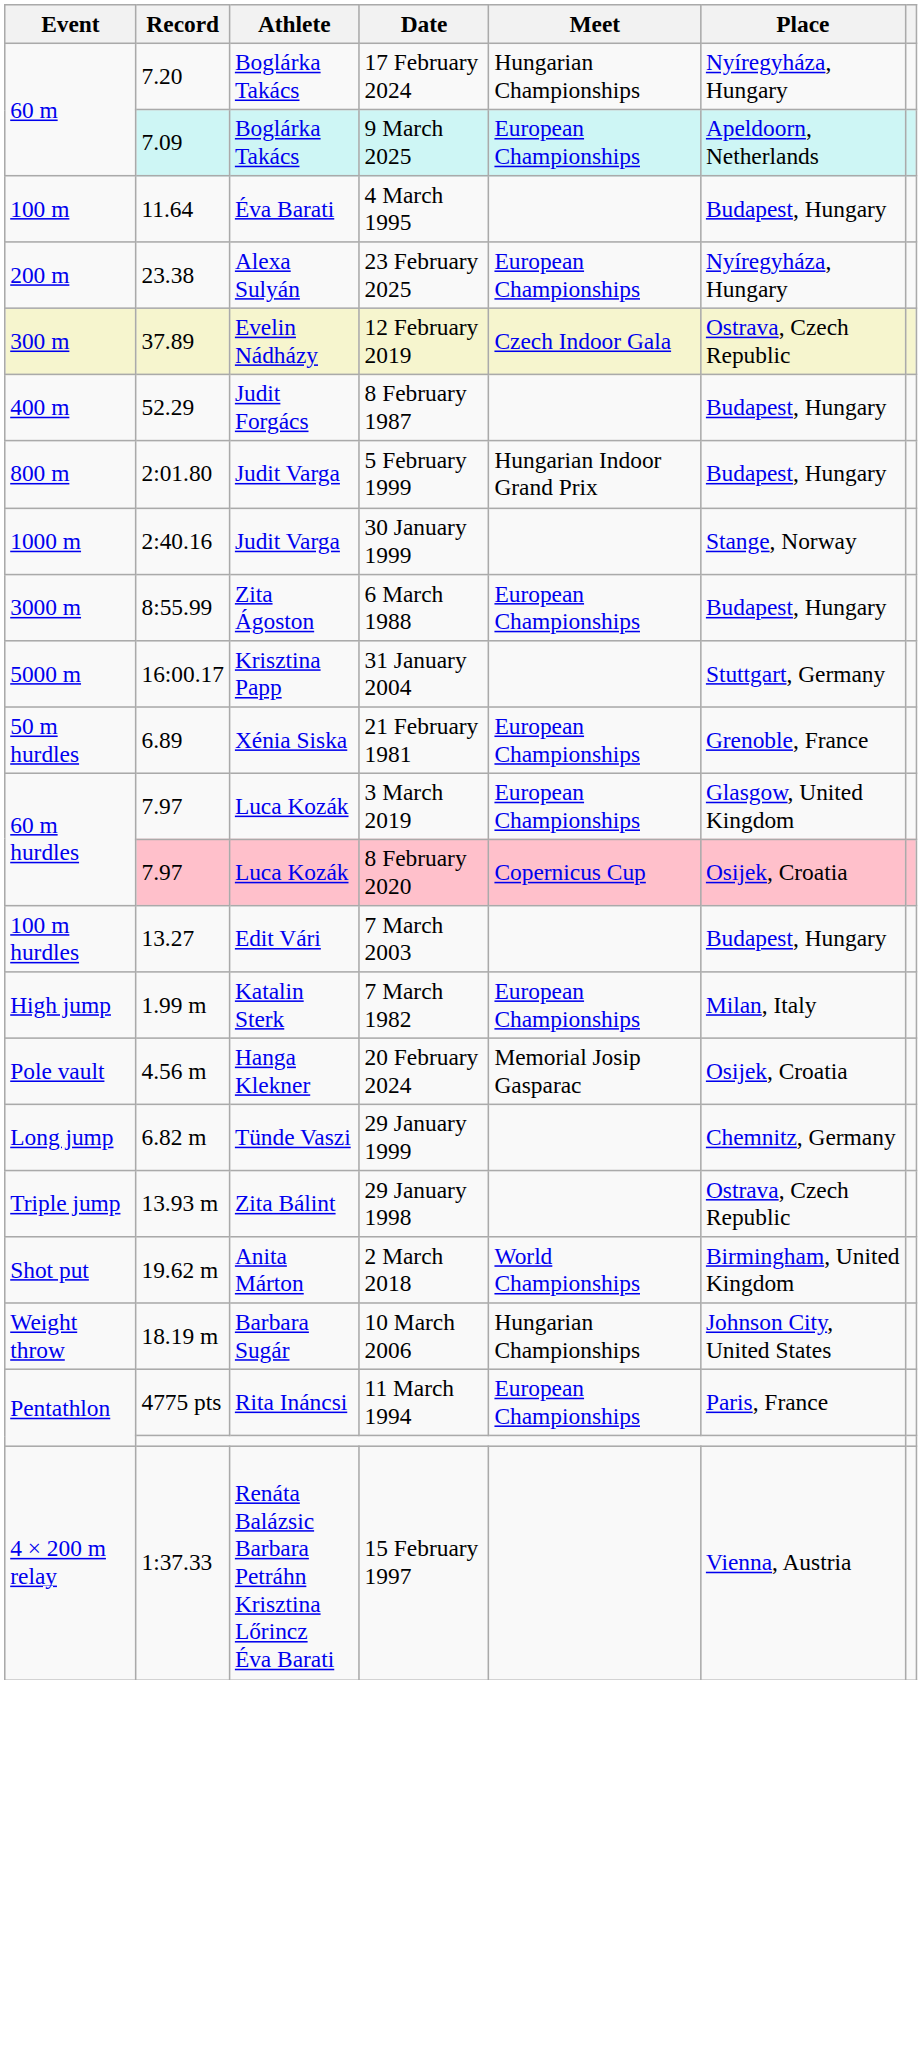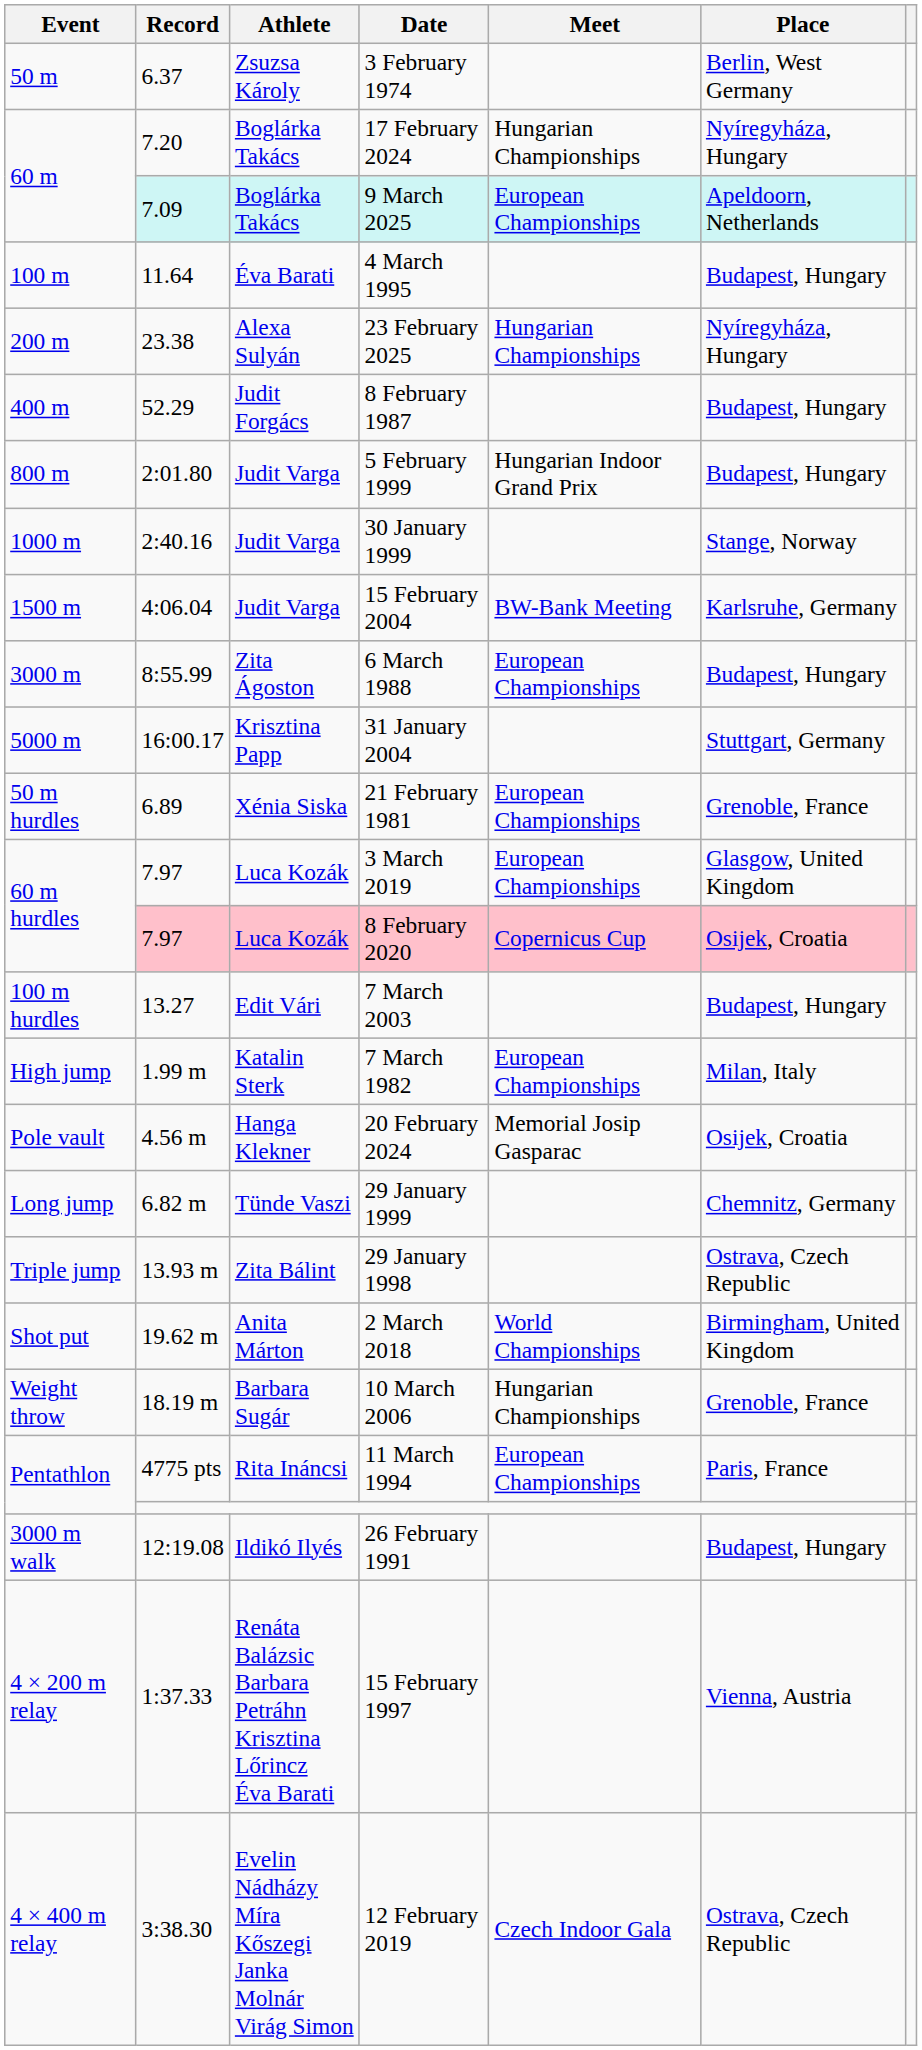+ row: 50 m | 6.37 | Zsuzsa Károly | 3 February 1974 | Berlin, West Germany
23 February 2025 | Meet: European Championships -> Hungarian Championships
- row: 300 m | 37.89 | Evelin Nádházy | 12 February 2019 | Czech Indoor Gala | Ostrava, Czech Republic
+ row: 1500 m | 4:06.04 | Judit Varga | 15 February 2004 | BW-Bank Meeting | Karlsruhe, Germany
10 March 2006 | Place: Johnson City, United States -> Grenoble, France
+ row: 3000 m walk | 12:19.08 | Ildikó Ilyés | 26 February 1991 | Budapest, Hungary
+ row: 4 × 400 m relay | 3:38.30 | Evelin Nádházy Míra Kőszegi Janka Molnár Virág Simon | 12 February 2019 | Czech Indoor Gala | Ostrava, Czech Republic
